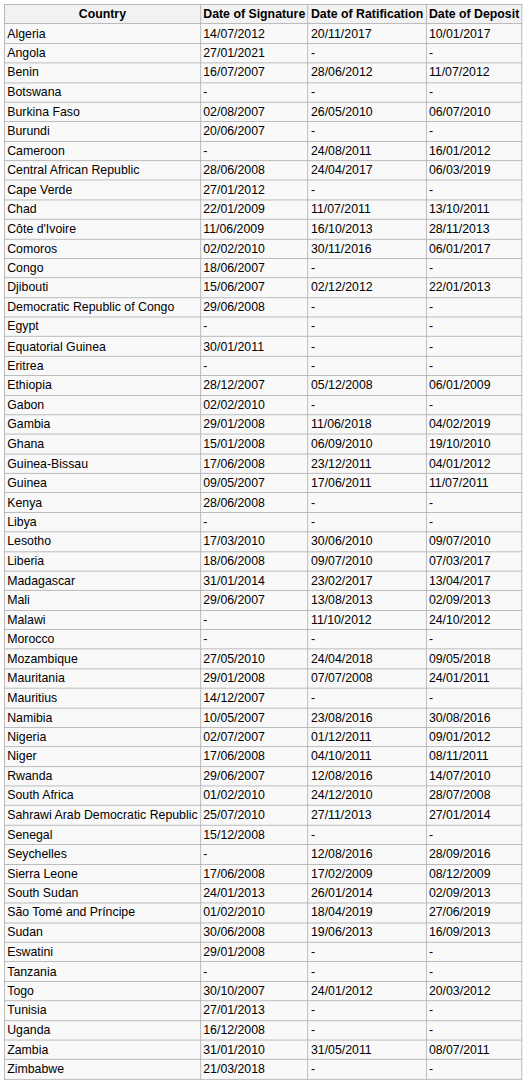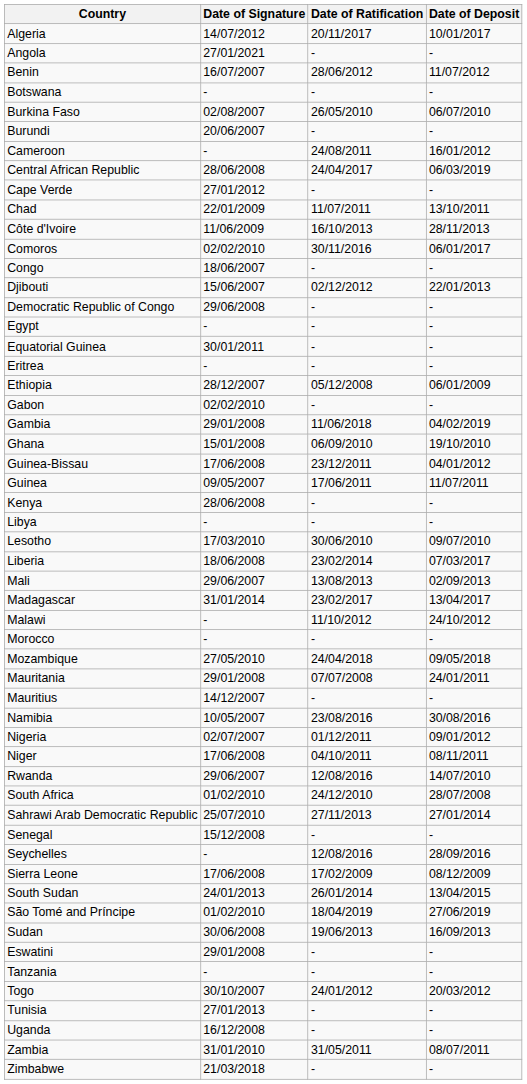Liberia | Date of Ratification: 09/07/2010 -> 23/02/2014
rows swapped: Madagascar <-> Mali
South Sudan | Date of Deposit: 02/09/2013 -> 13/04/2015
